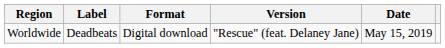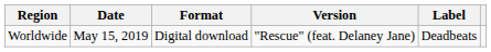columns swapped: Date <-> Label
